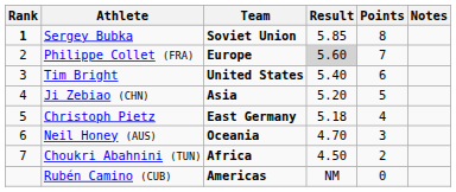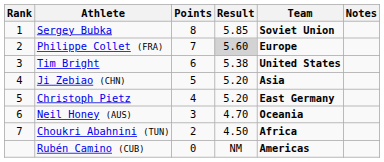columns swapped: Team <-> Points
Sergey Bubka | Rank: bold -> normal
Tim Bright | Result: 5.40 -> 5.38
Christoph Pietz | Result: 5.18 -> 5.20
